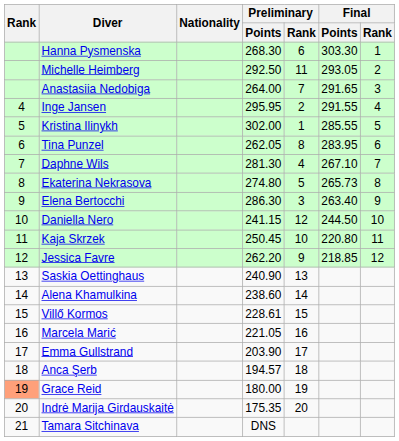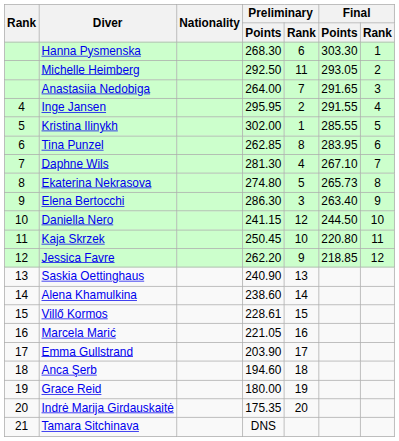Tina Punzel | Preliminary / Points: 262.05 -> 262.85
Anca Şerb | Preliminary / Points: 194.57 -> 194.60
Grace Reid | Rank: lightsalmon background -> no background
